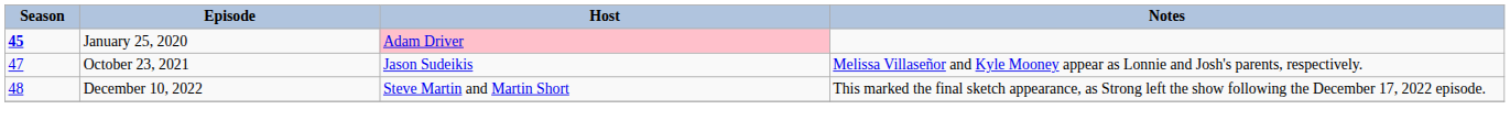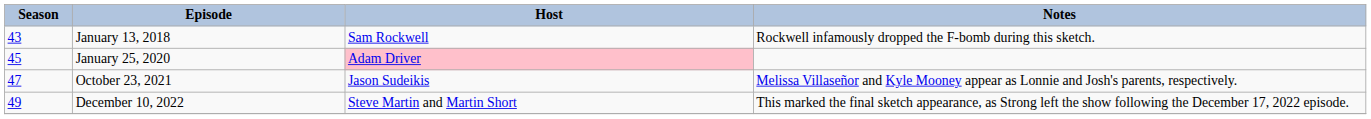+ row: 43 | January 13, 2018 | Sam Rockwell | Rockwell infamously dropped the F-bomb during this sketch.
January 25, 2020 | Season: bold -> normal
December 10, 2022 | Season: 48 -> 49
